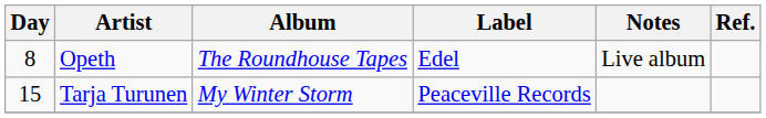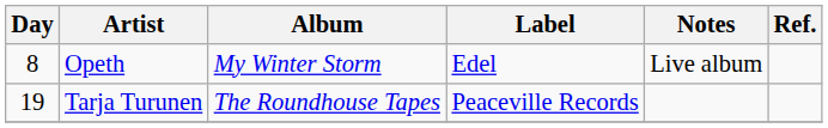Opeth | Album: The Roundhouse Tapes -> My Winter Storm
Tarja Turunen | Day: 15 -> 19
Tarja Turunen | Album: My Winter Storm -> The Roundhouse Tapes
